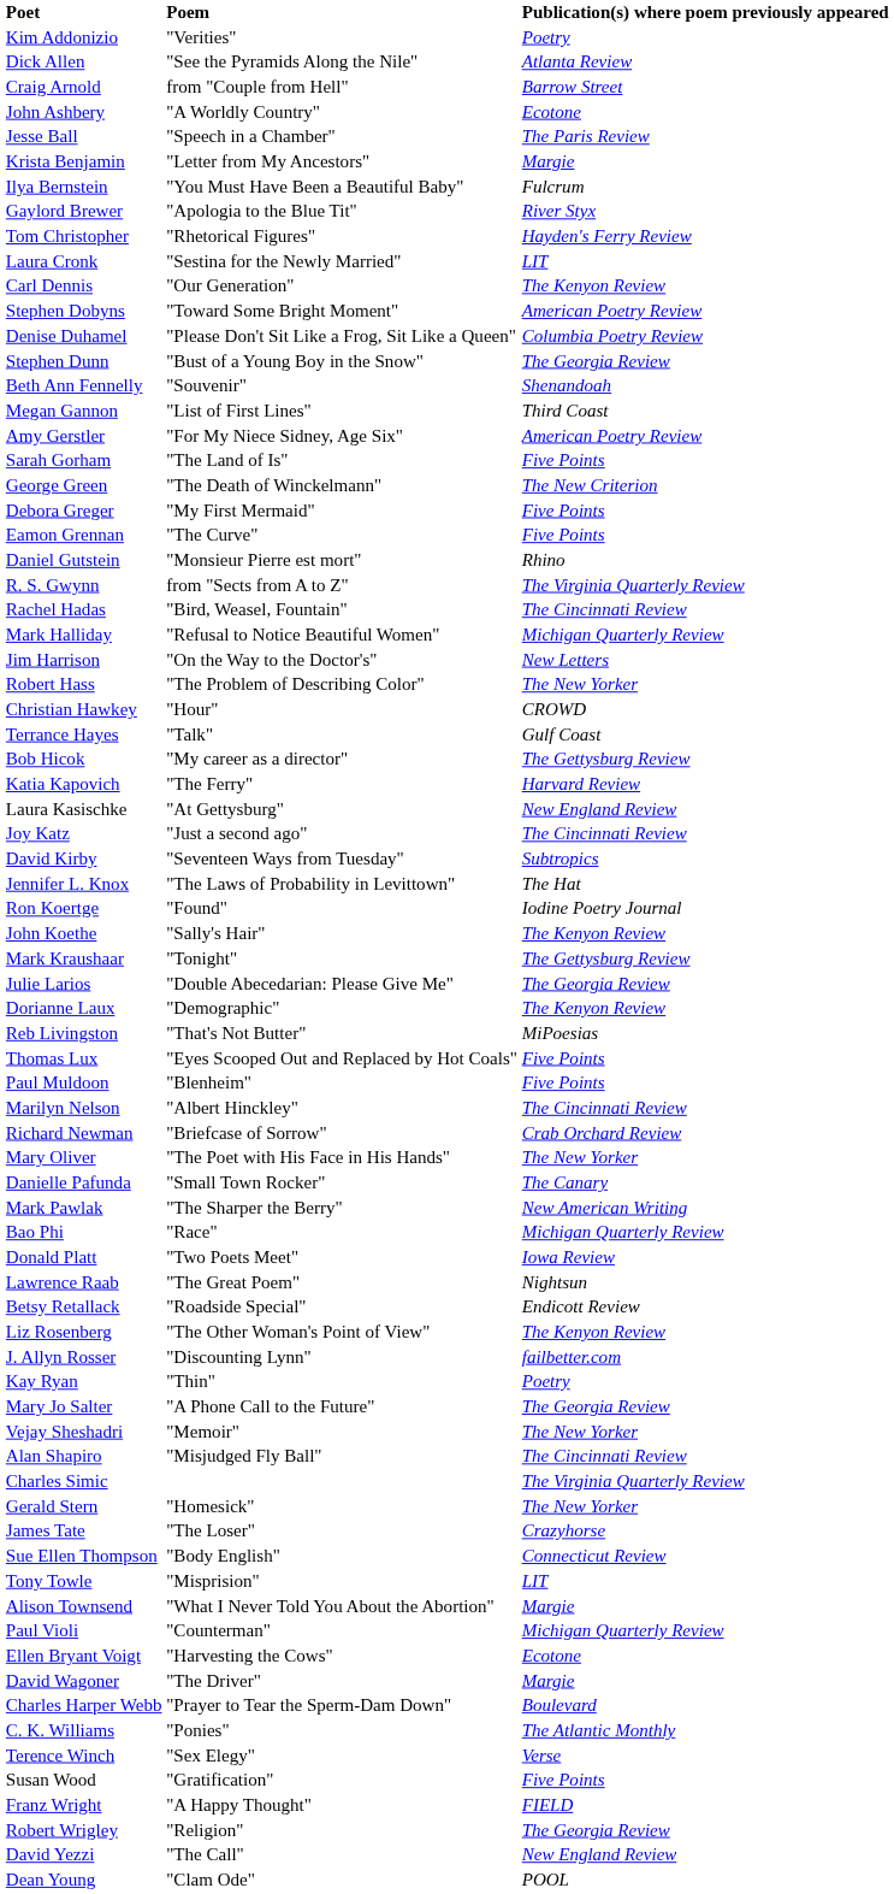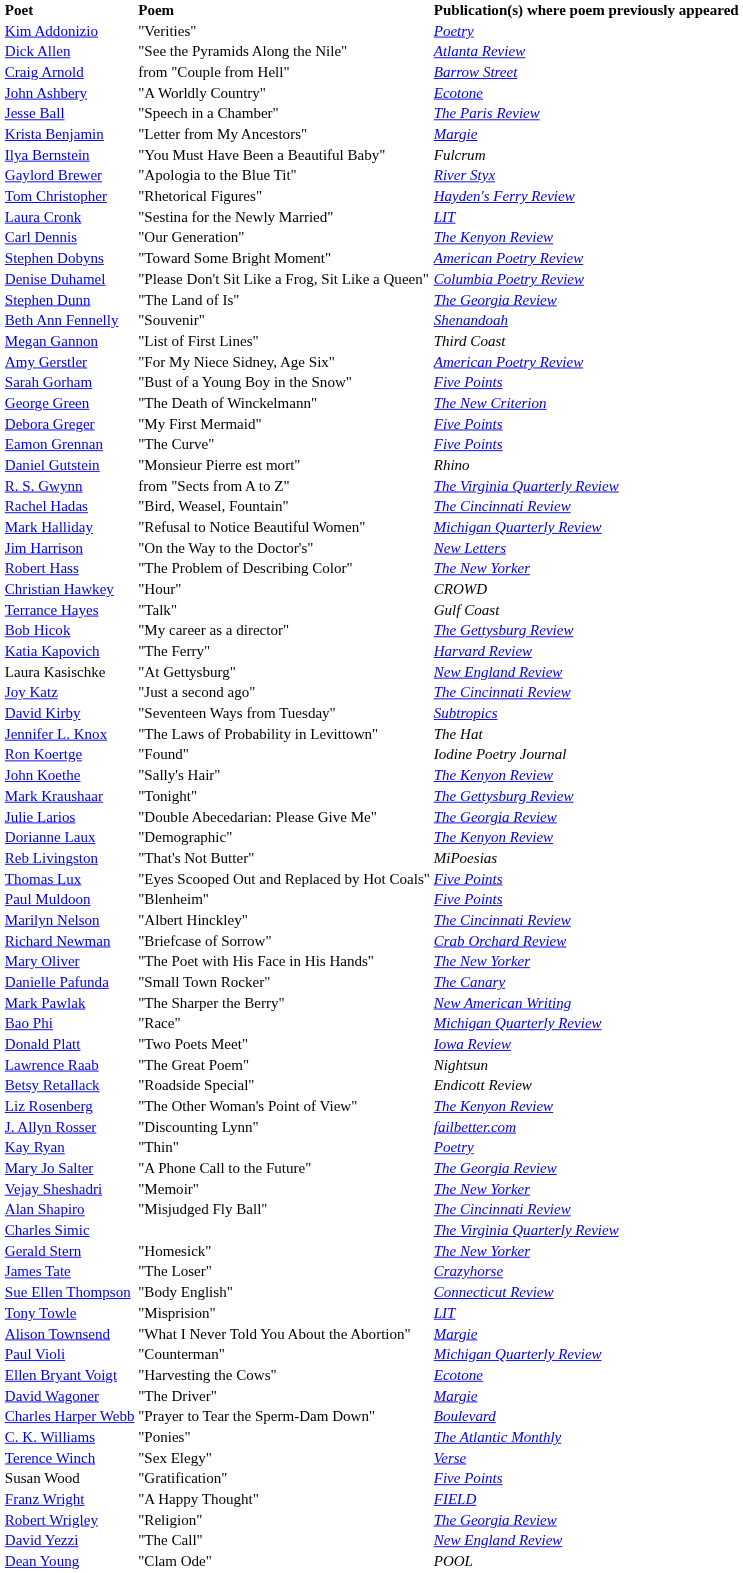Stephen Dunn | Poem: "Bust of a Young Boy in the Snow" -> "The Land of Is"
Sarah Gorham | Poem: "The Land of Is" -> "Bust of a Young Boy in the Snow"
